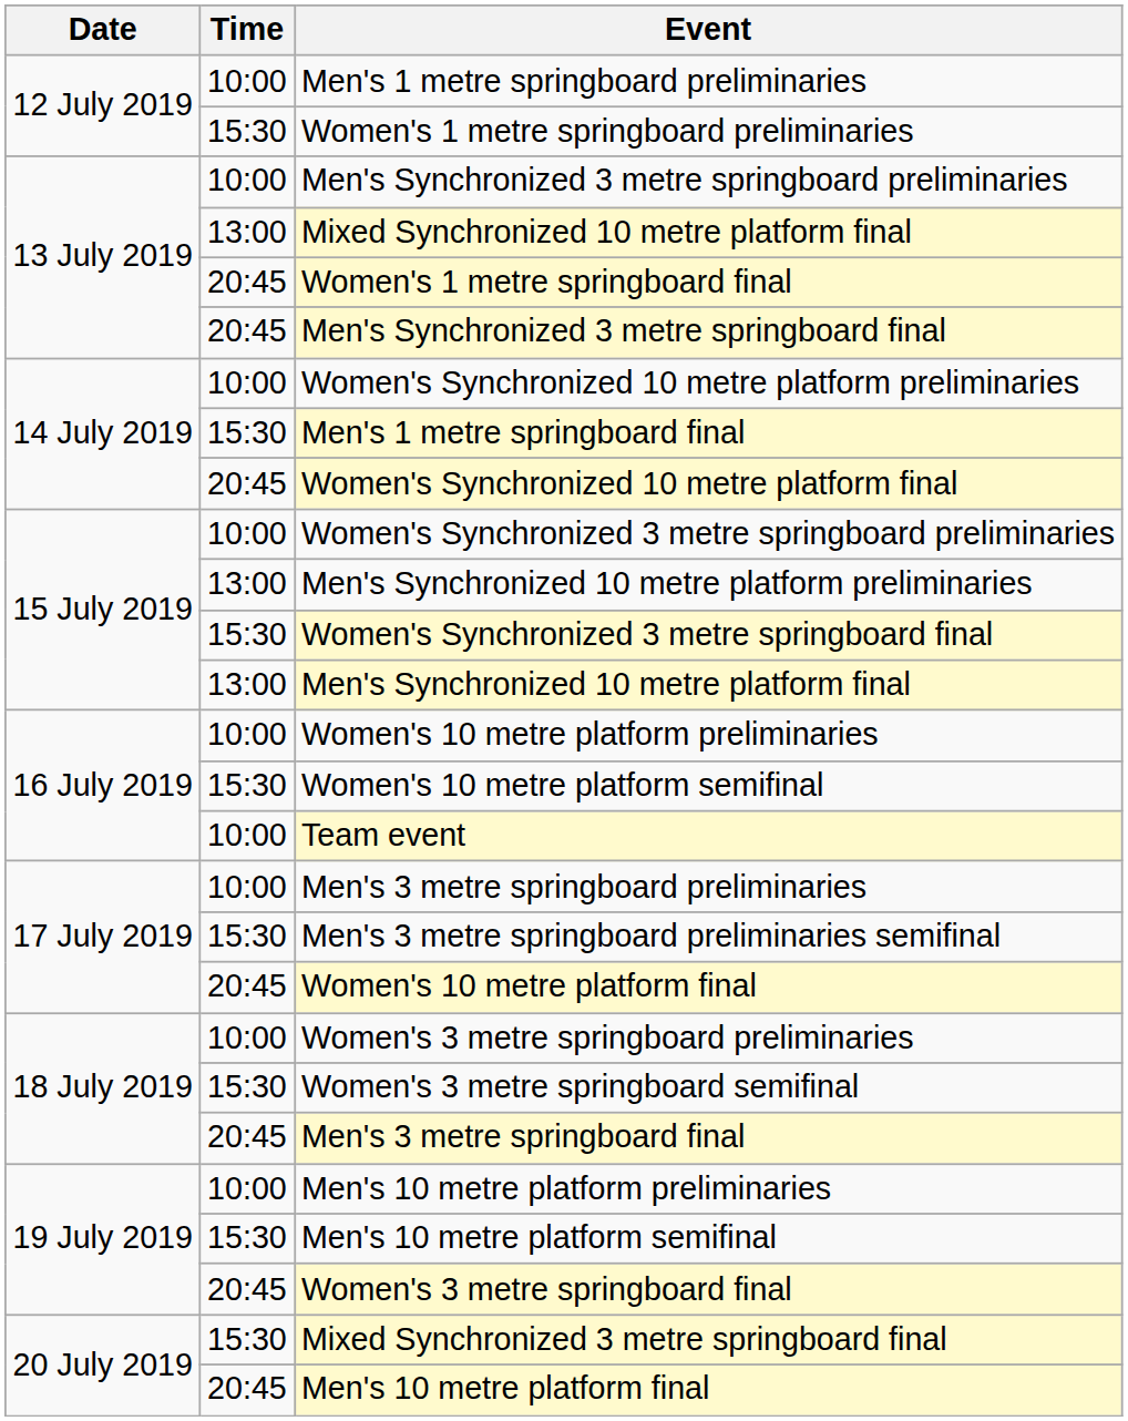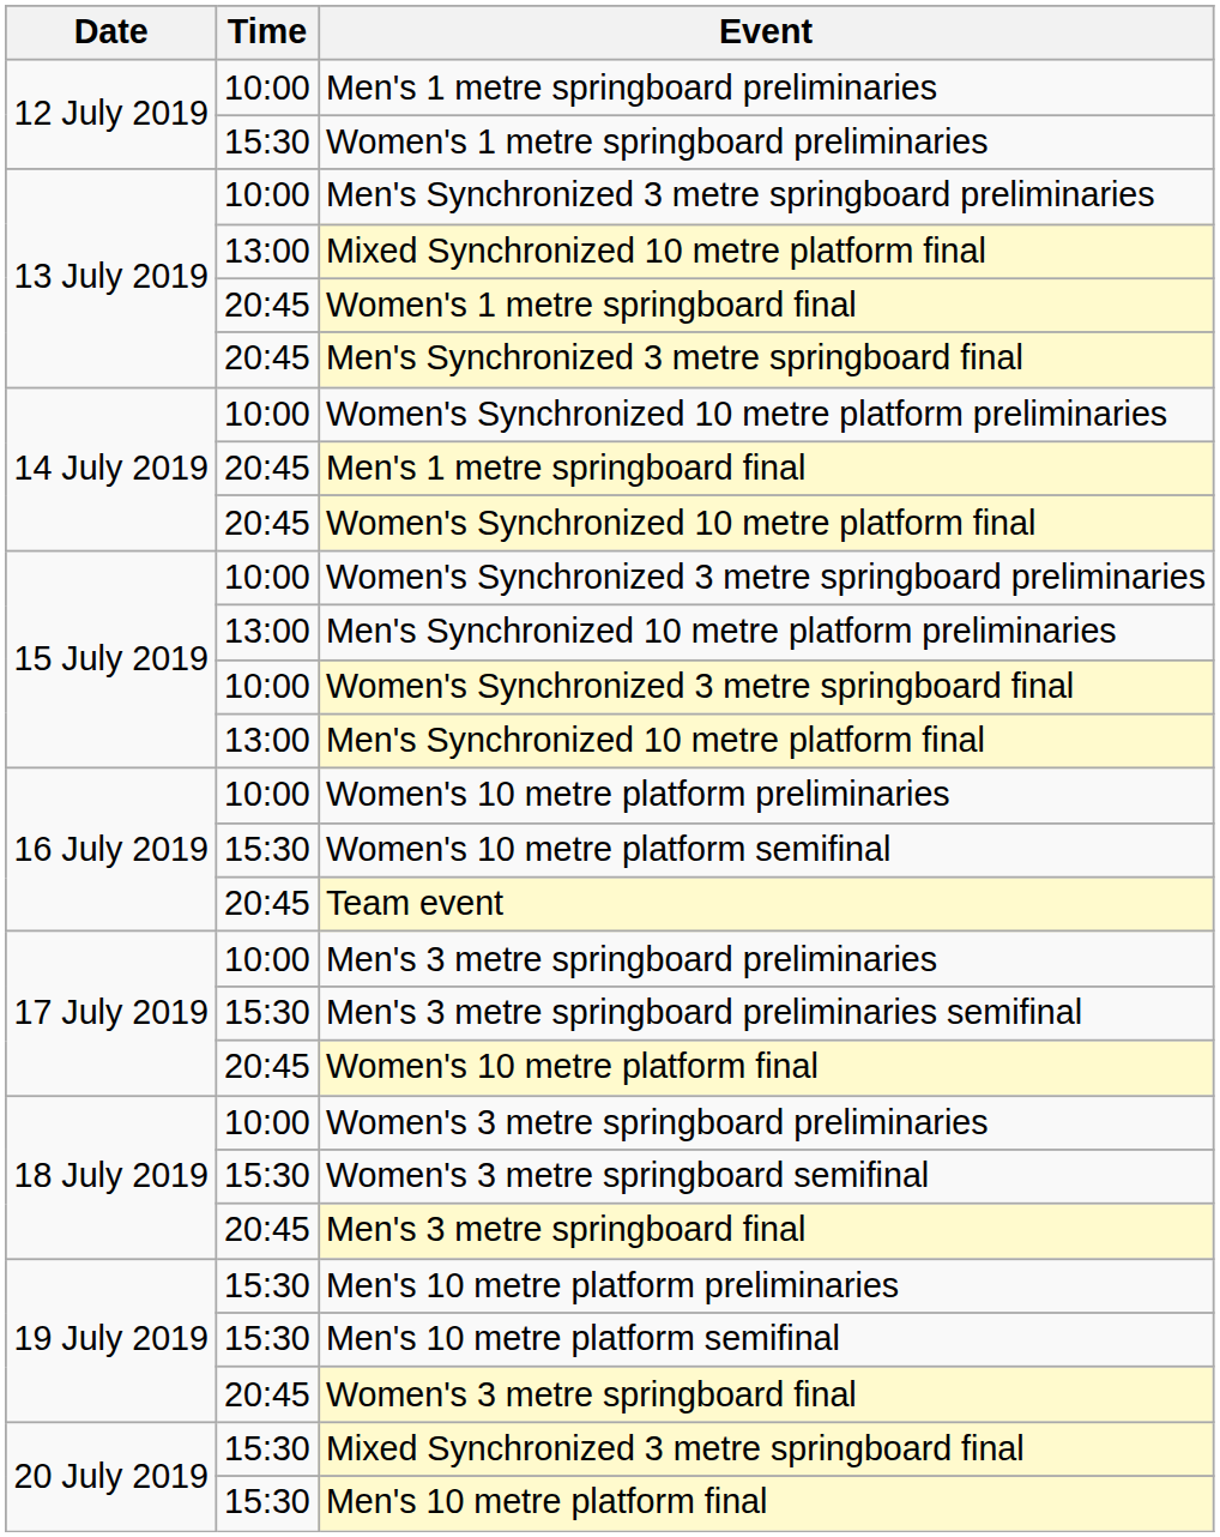Men's 1 metre springboard final | Time: 15:30 -> 20:45
Women's Synchronized 3 metre springboard final | Time: 15:30 -> 10:00
Team event | Time: 10:00 -> 20:45
Men's 10 metre platform preliminaries | Time: 10:00 -> 15:30
Men's 10 metre platform final | Time: 20:45 -> 15:30
